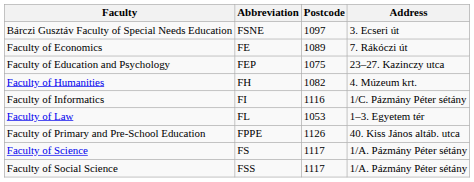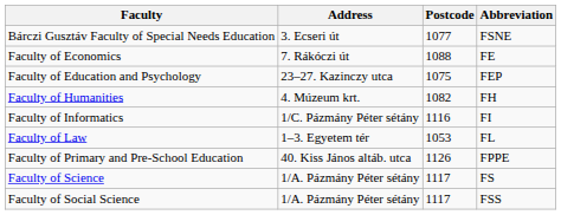columns swapped: Abbreviation <-> Address
Bárczi Gusztáv Faculty of Special Needs Education | Postcode: 1097 -> 1077
Faculty of Economics | Postcode: 1089 -> 1088
